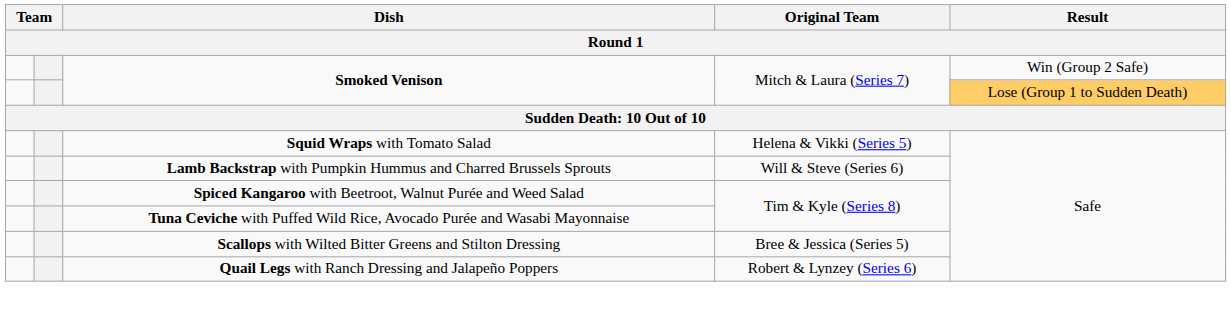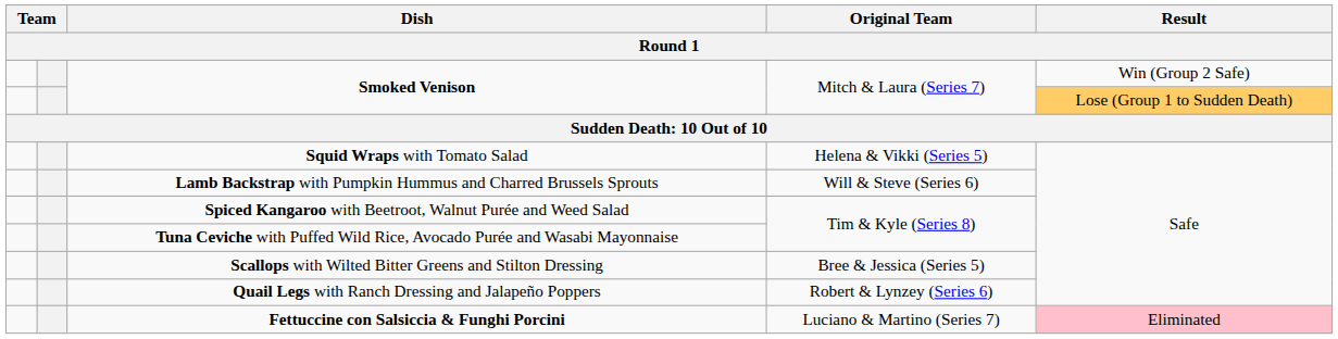+ row: Fettuccine con Salsiccia & Funghi Porcini | Luciano & Martino (Series 7) | Eliminated
